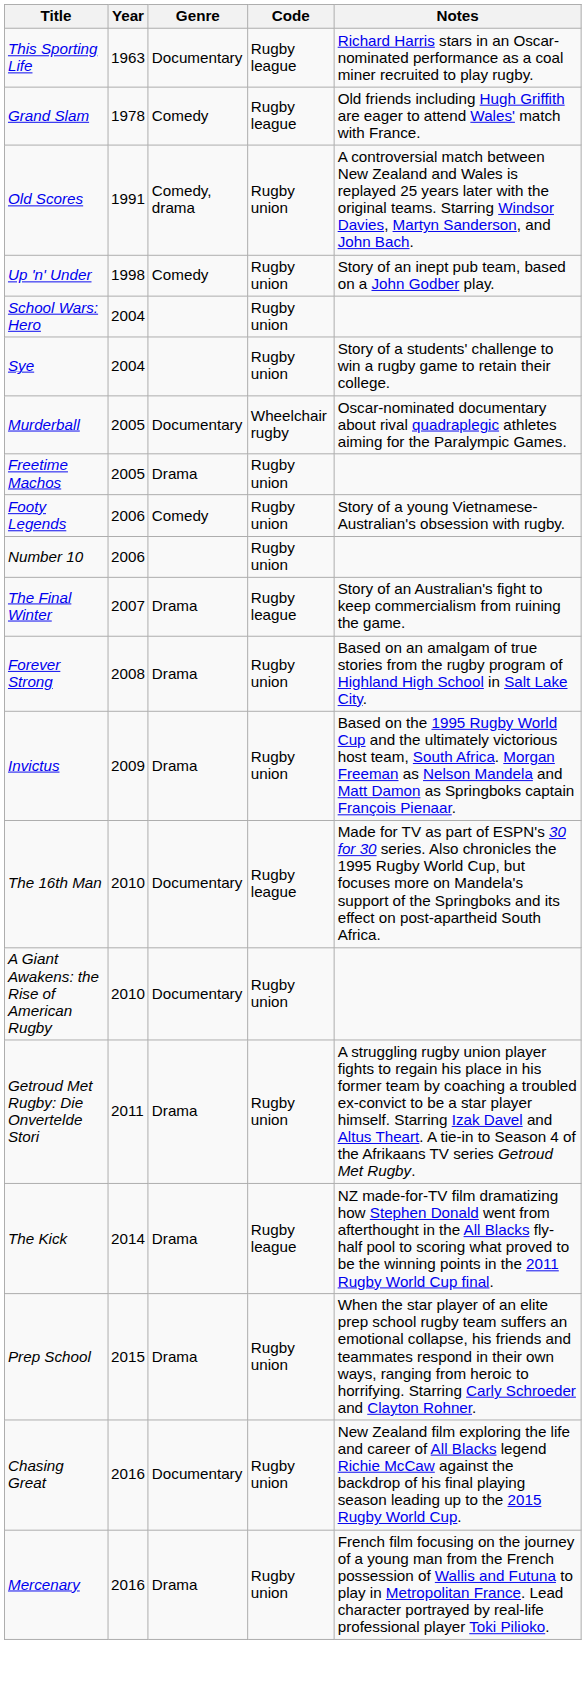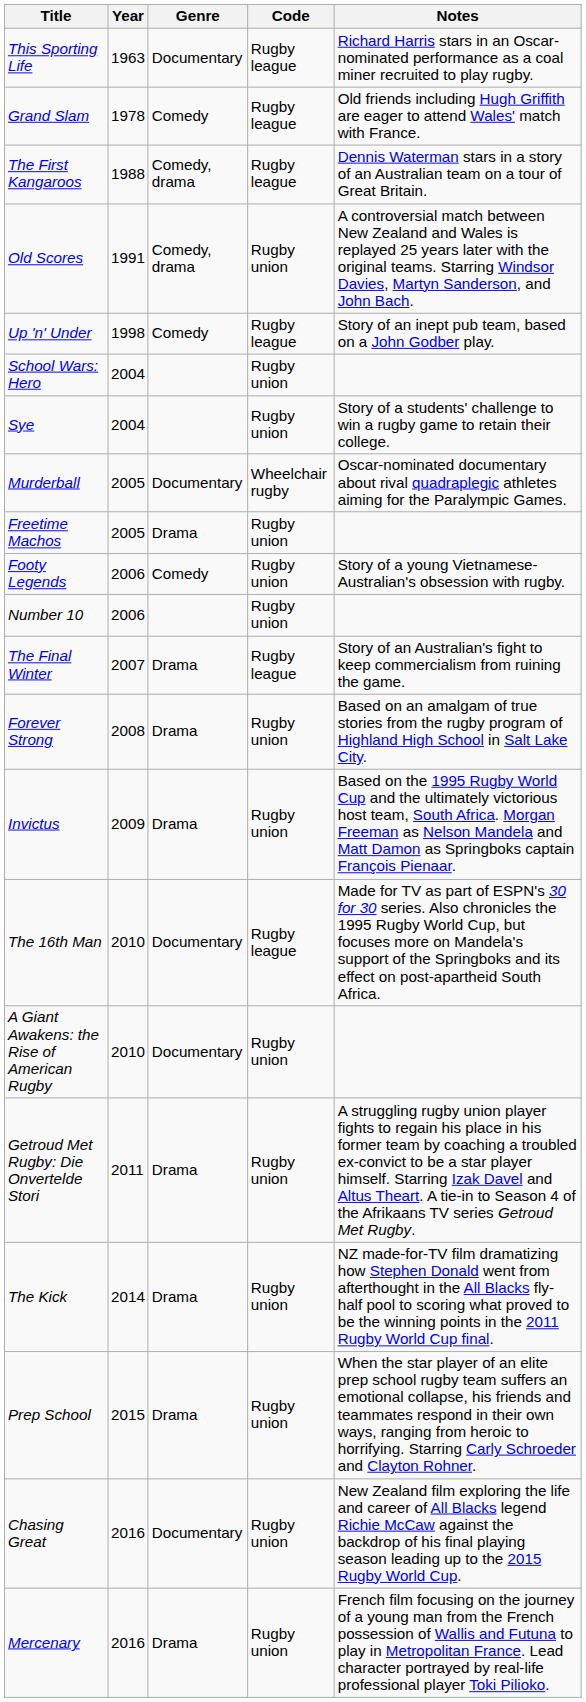+ row: The First Kangaroos | 1988 | Comedy, drama | Rugby league | Dennis Waterman stars in a story of an Australian team on a tour of Great Britain.
Up 'n' Under | Code: Rugby union -> Rugby league
The Kick | Code: Rugby league -> Rugby union
